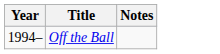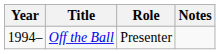+ column: Role | Presenter
